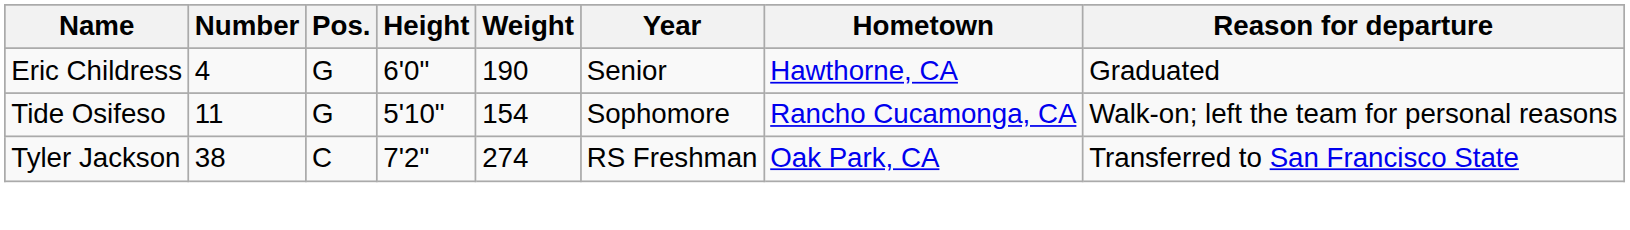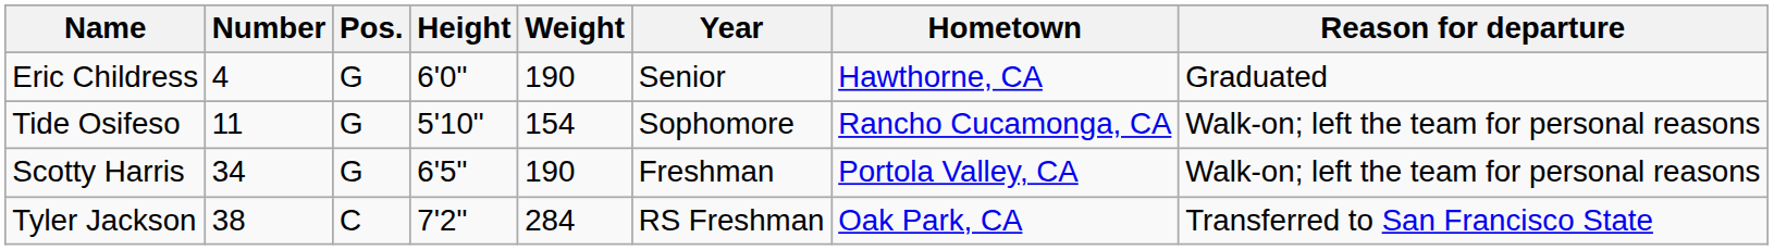+ row: Scotty Harris | 34 | G | 6'5" | 190 | Freshman | Portola Valley, CA | Walk-on; left the team for personal reasons
Tyler Jackson | Weight: 274 -> 284
